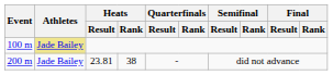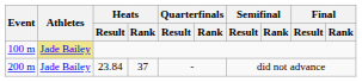200 m | Heats / Result: 23.81 -> 23.84
200 m | Heats / Rank: 38 -> 37
